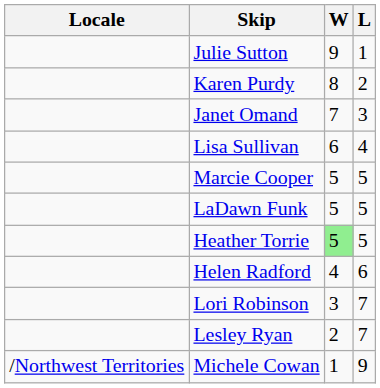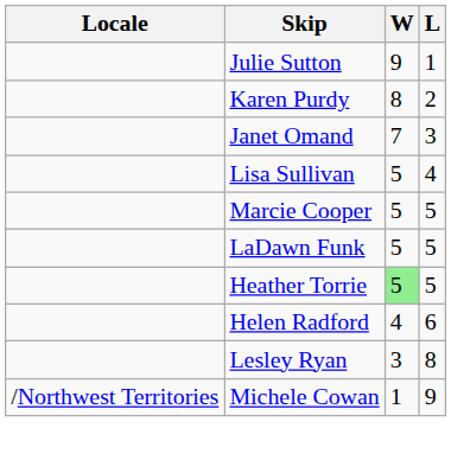Lisa Sullivan | W: 6 -> 5
- row: Lori Robinson | 3 | 7
Lesley Ryan | W: 2 -> 3
Lesley Ryan | L: 7 -> 8
